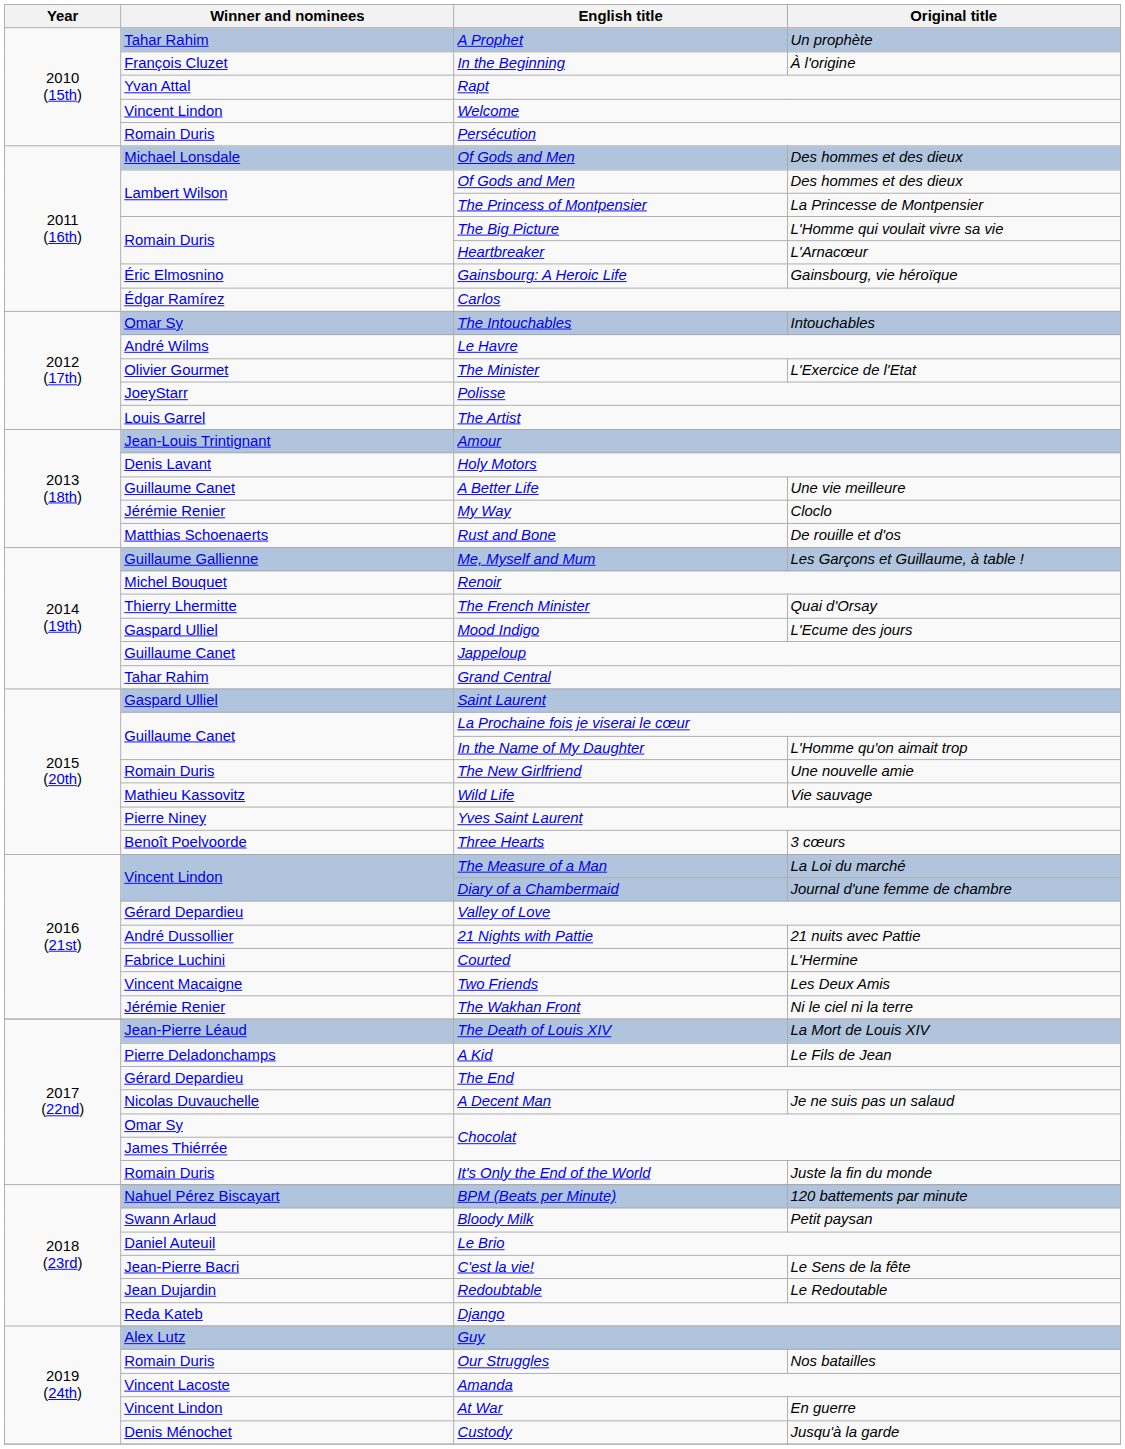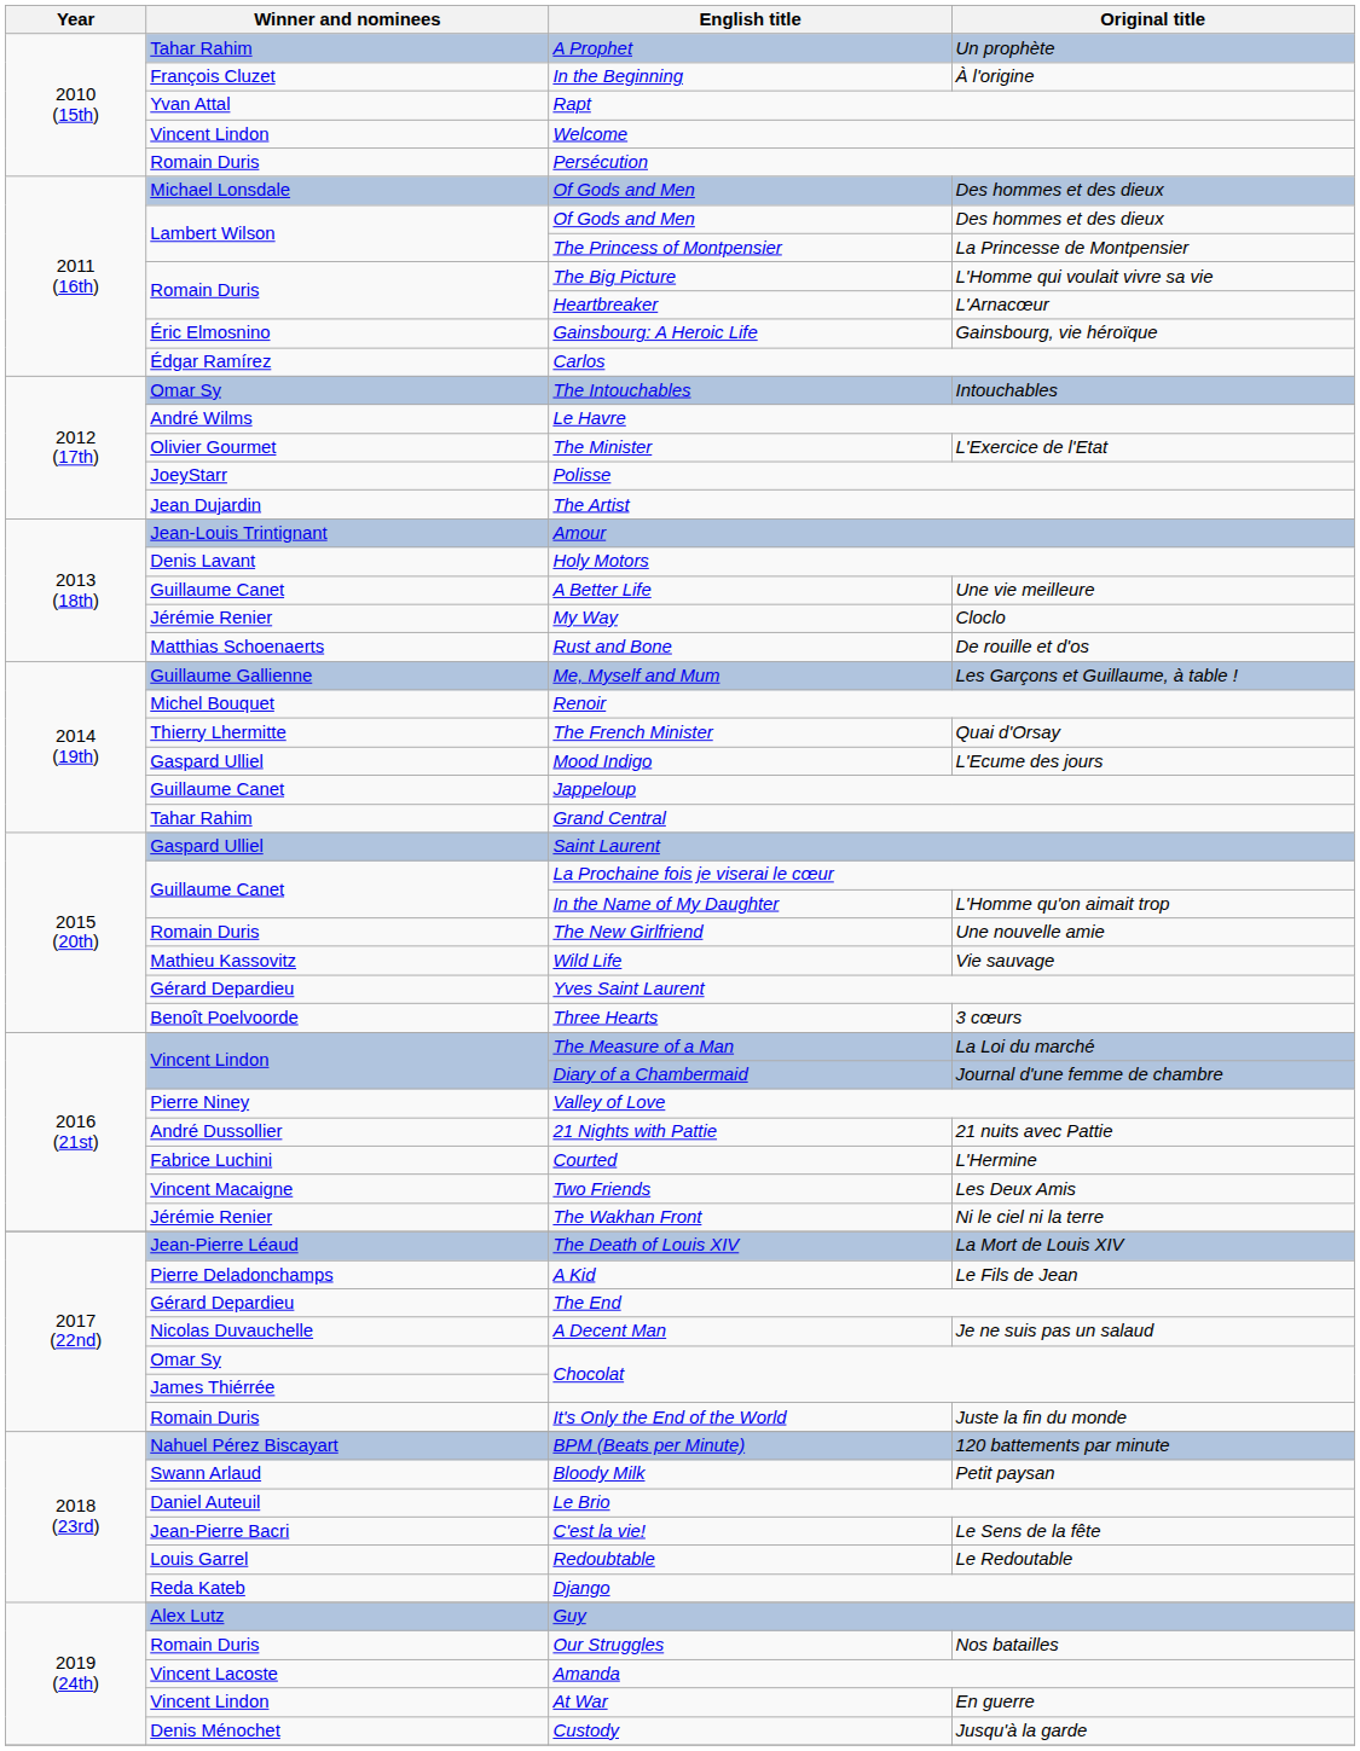The Artist | Winner and nominees: Louis Garrel -> Jean Dujardin
Yves Saint Laurent | Winner and nominees: Pierre Niney -> Gérard Depardieu
Valley of Love | Winner and nominees: Gérard Depardieu -> Pierre Niney
Redoubtable | Winner and nominees: Jean Dujardin -> Louis Garrel
